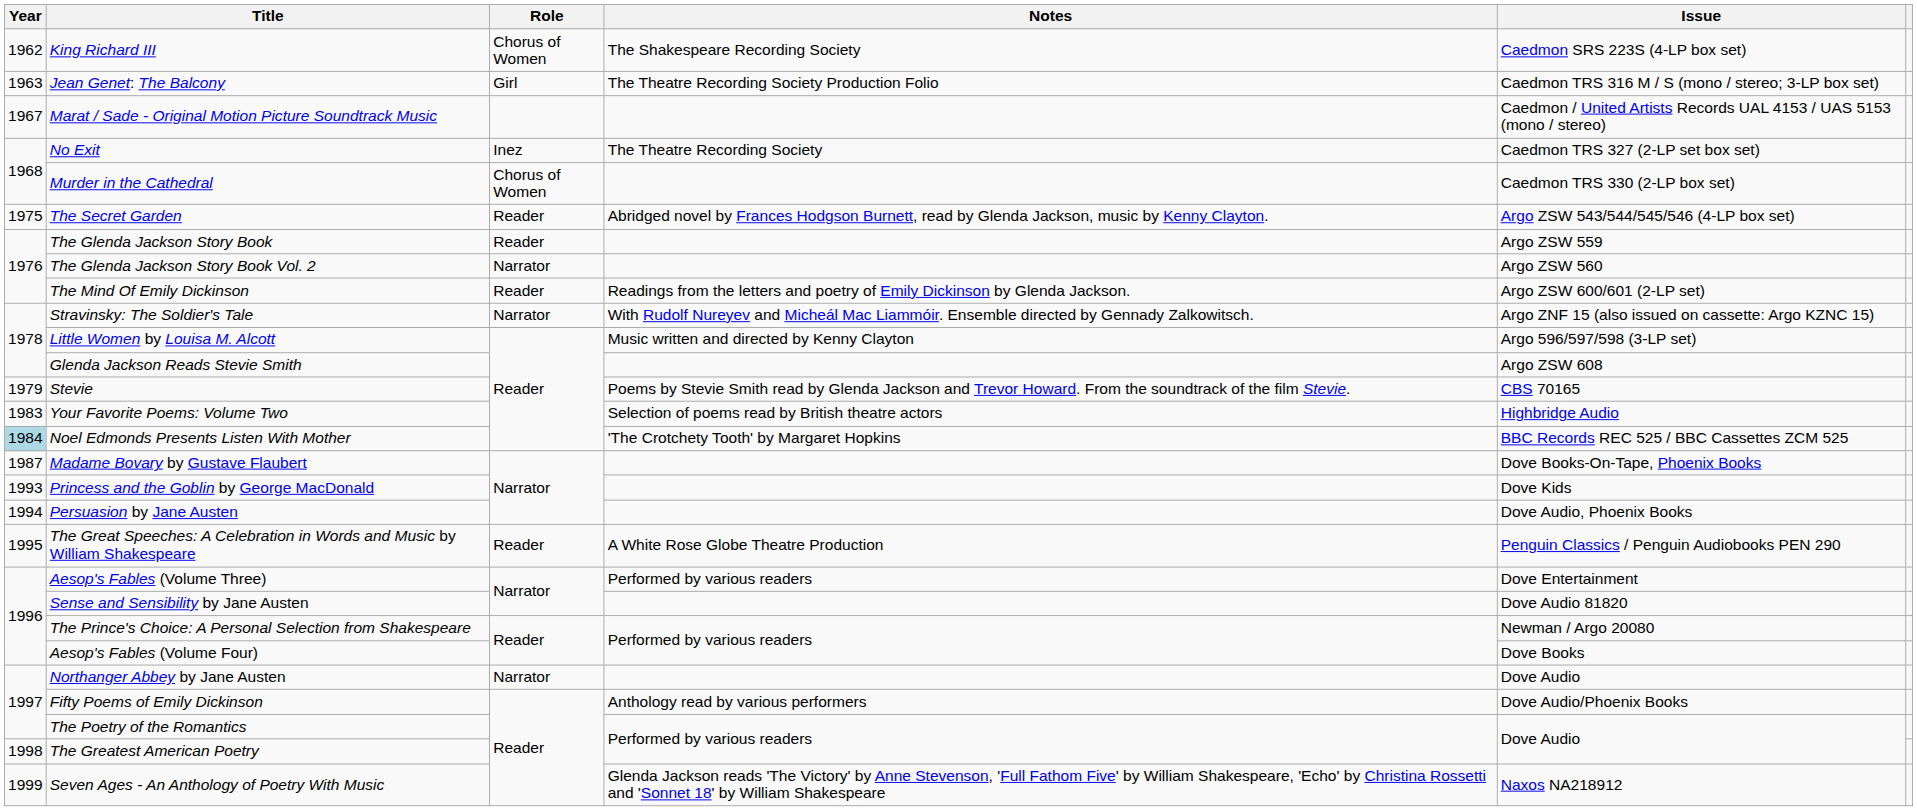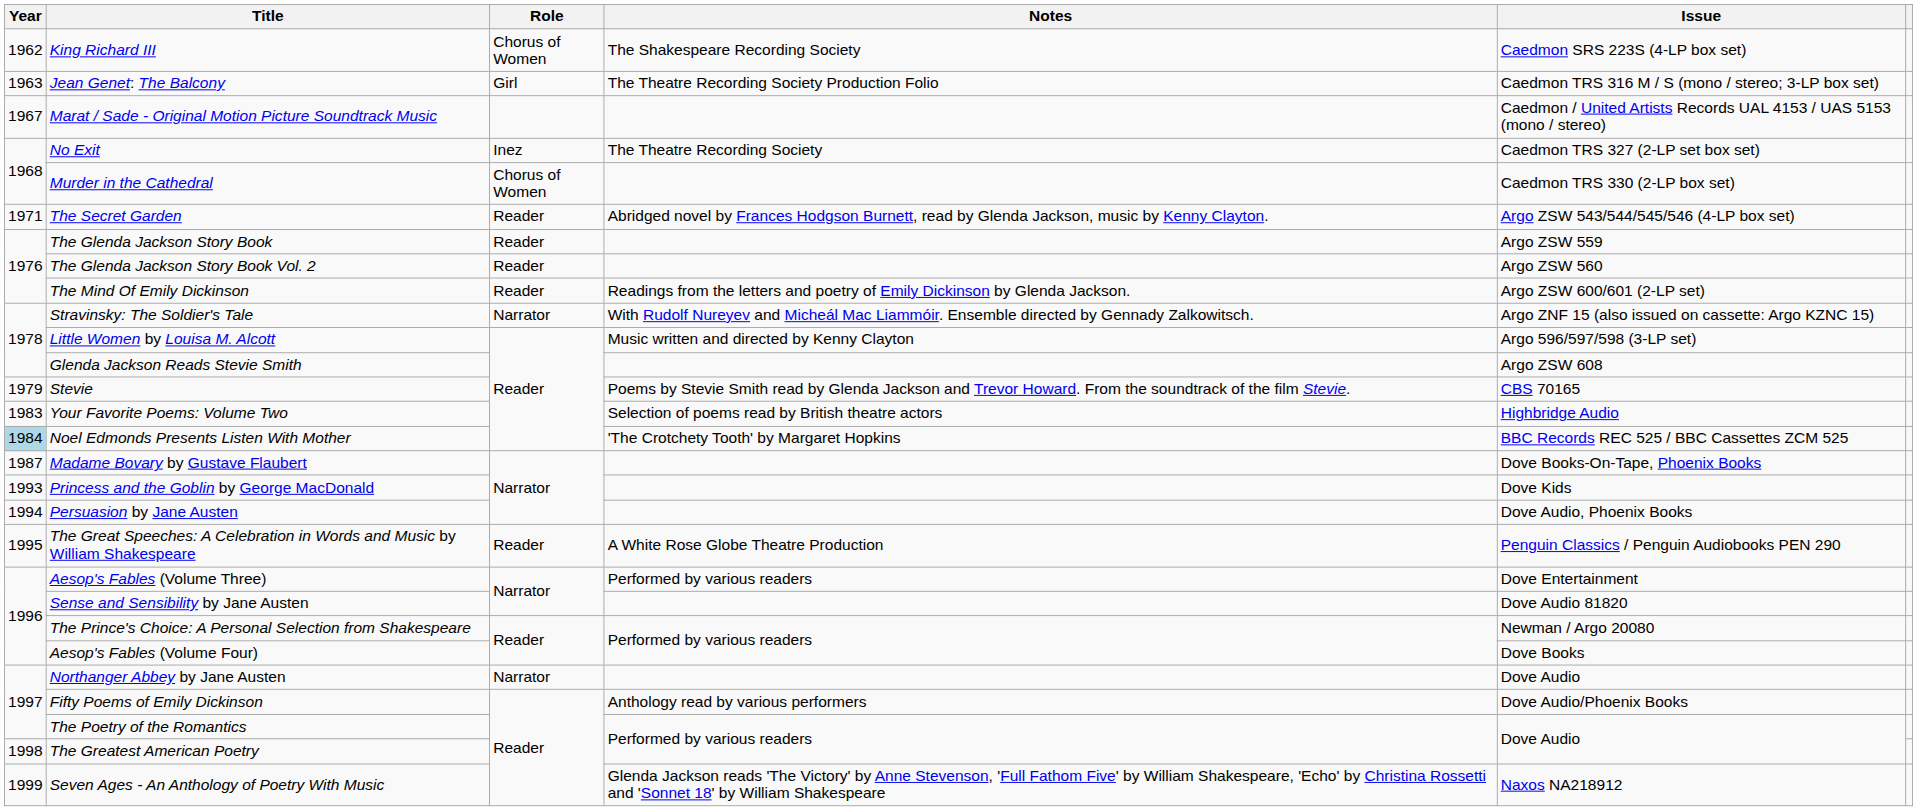The Secret Garden | Year: 1975 -> 1971
The Glenda Jackson Story Book Vol. 2 | Role: Narrator -> Reader
